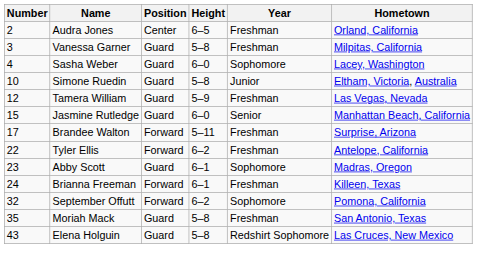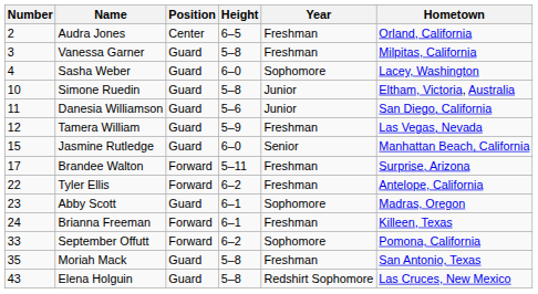+ row: 11 | Danesia Williamson | Guard | 5–6 | Junior | San Diego, California
September Offutt | Number: 32 -> 33
